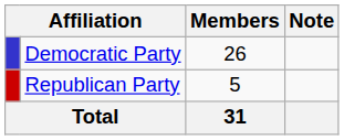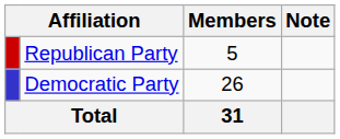rows swapped: Democratic Party <-> Republican Party
